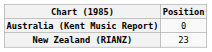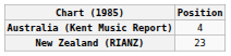Australia (Kent Music Report) | Position: 0 -> 4
